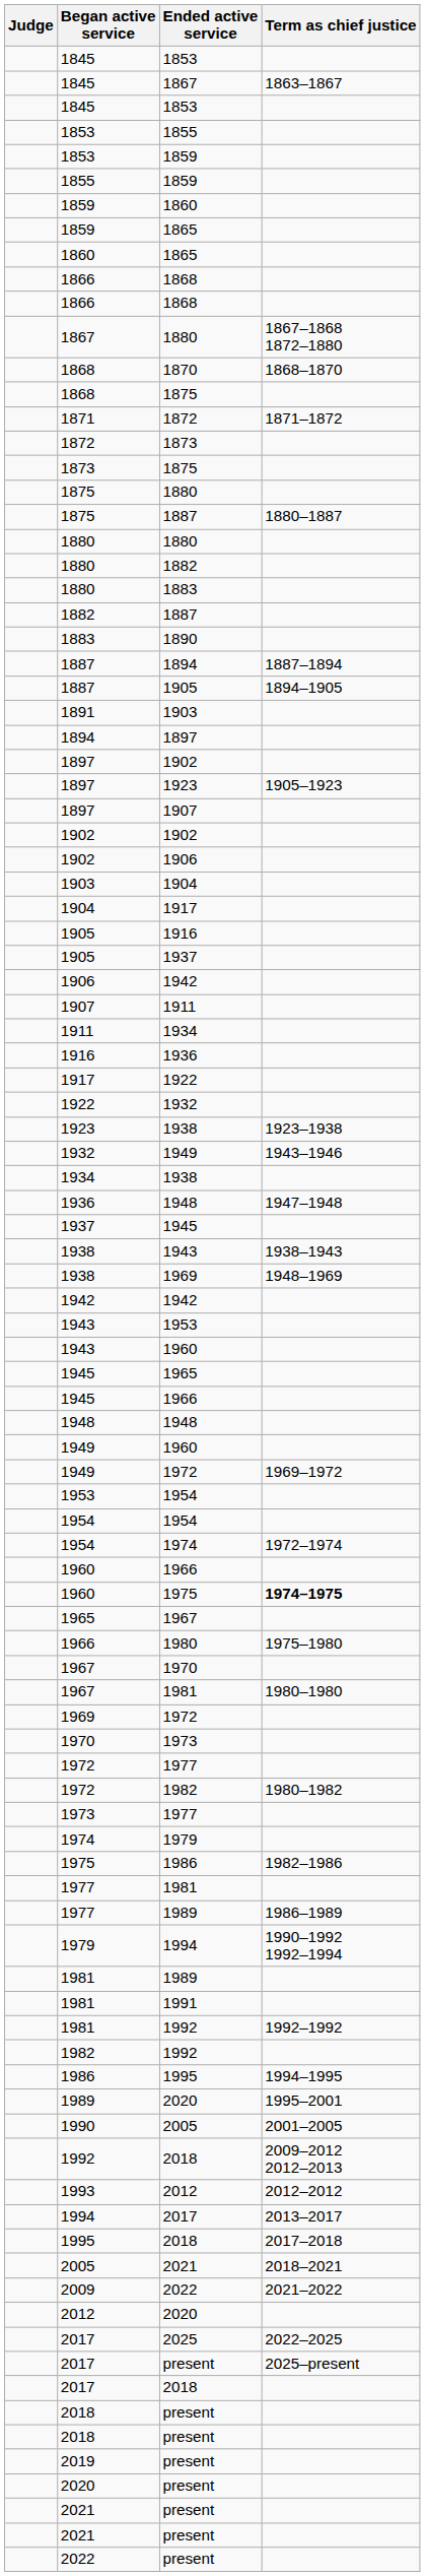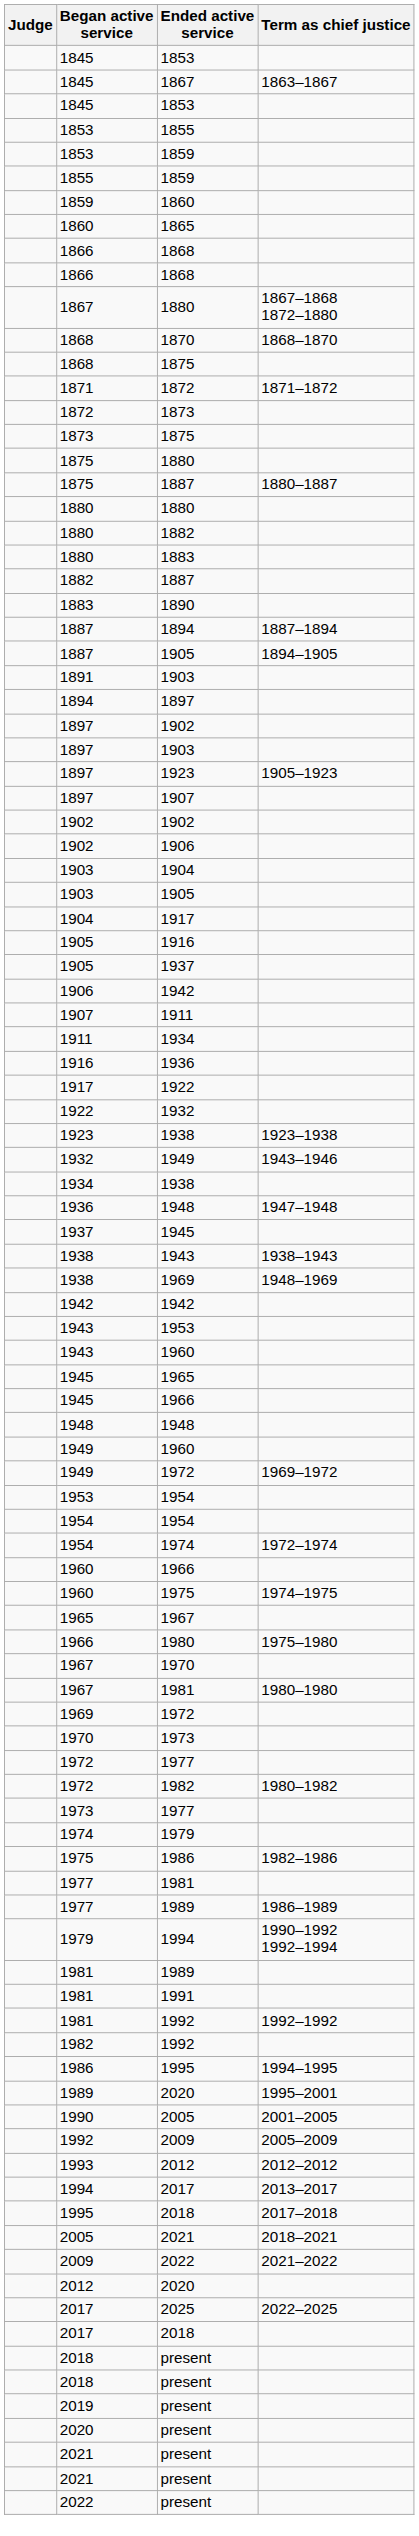- row: 1859 | 1865
+ row: 1897 | 1903
+ row: 1903 | 1905
1960 / 1975 | Term as chief justice: bold -> normal
- row: 1992 | 2018 | 2009–2012 2012–2013
+ row: 1992 | 2009 | 2005–2009
- row: 2017 | present | 2025–present
